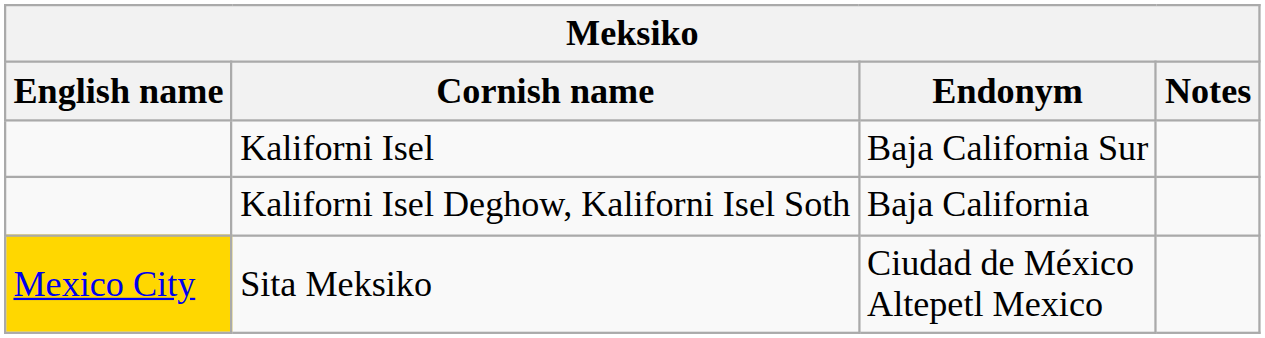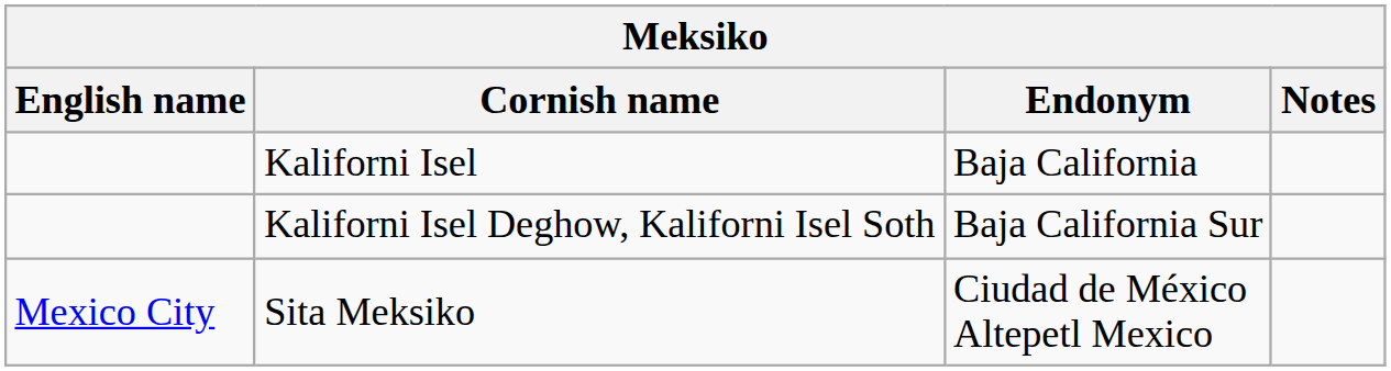Kaliforni Isel | Endonym: Baja California Sur -> Baja California
Kaliforni Isel Deghow, Kaliforni Isel Soth | Endonym: Baja California -> Baja California Sur
Sita Meksiko | English name: gold background -> no background
